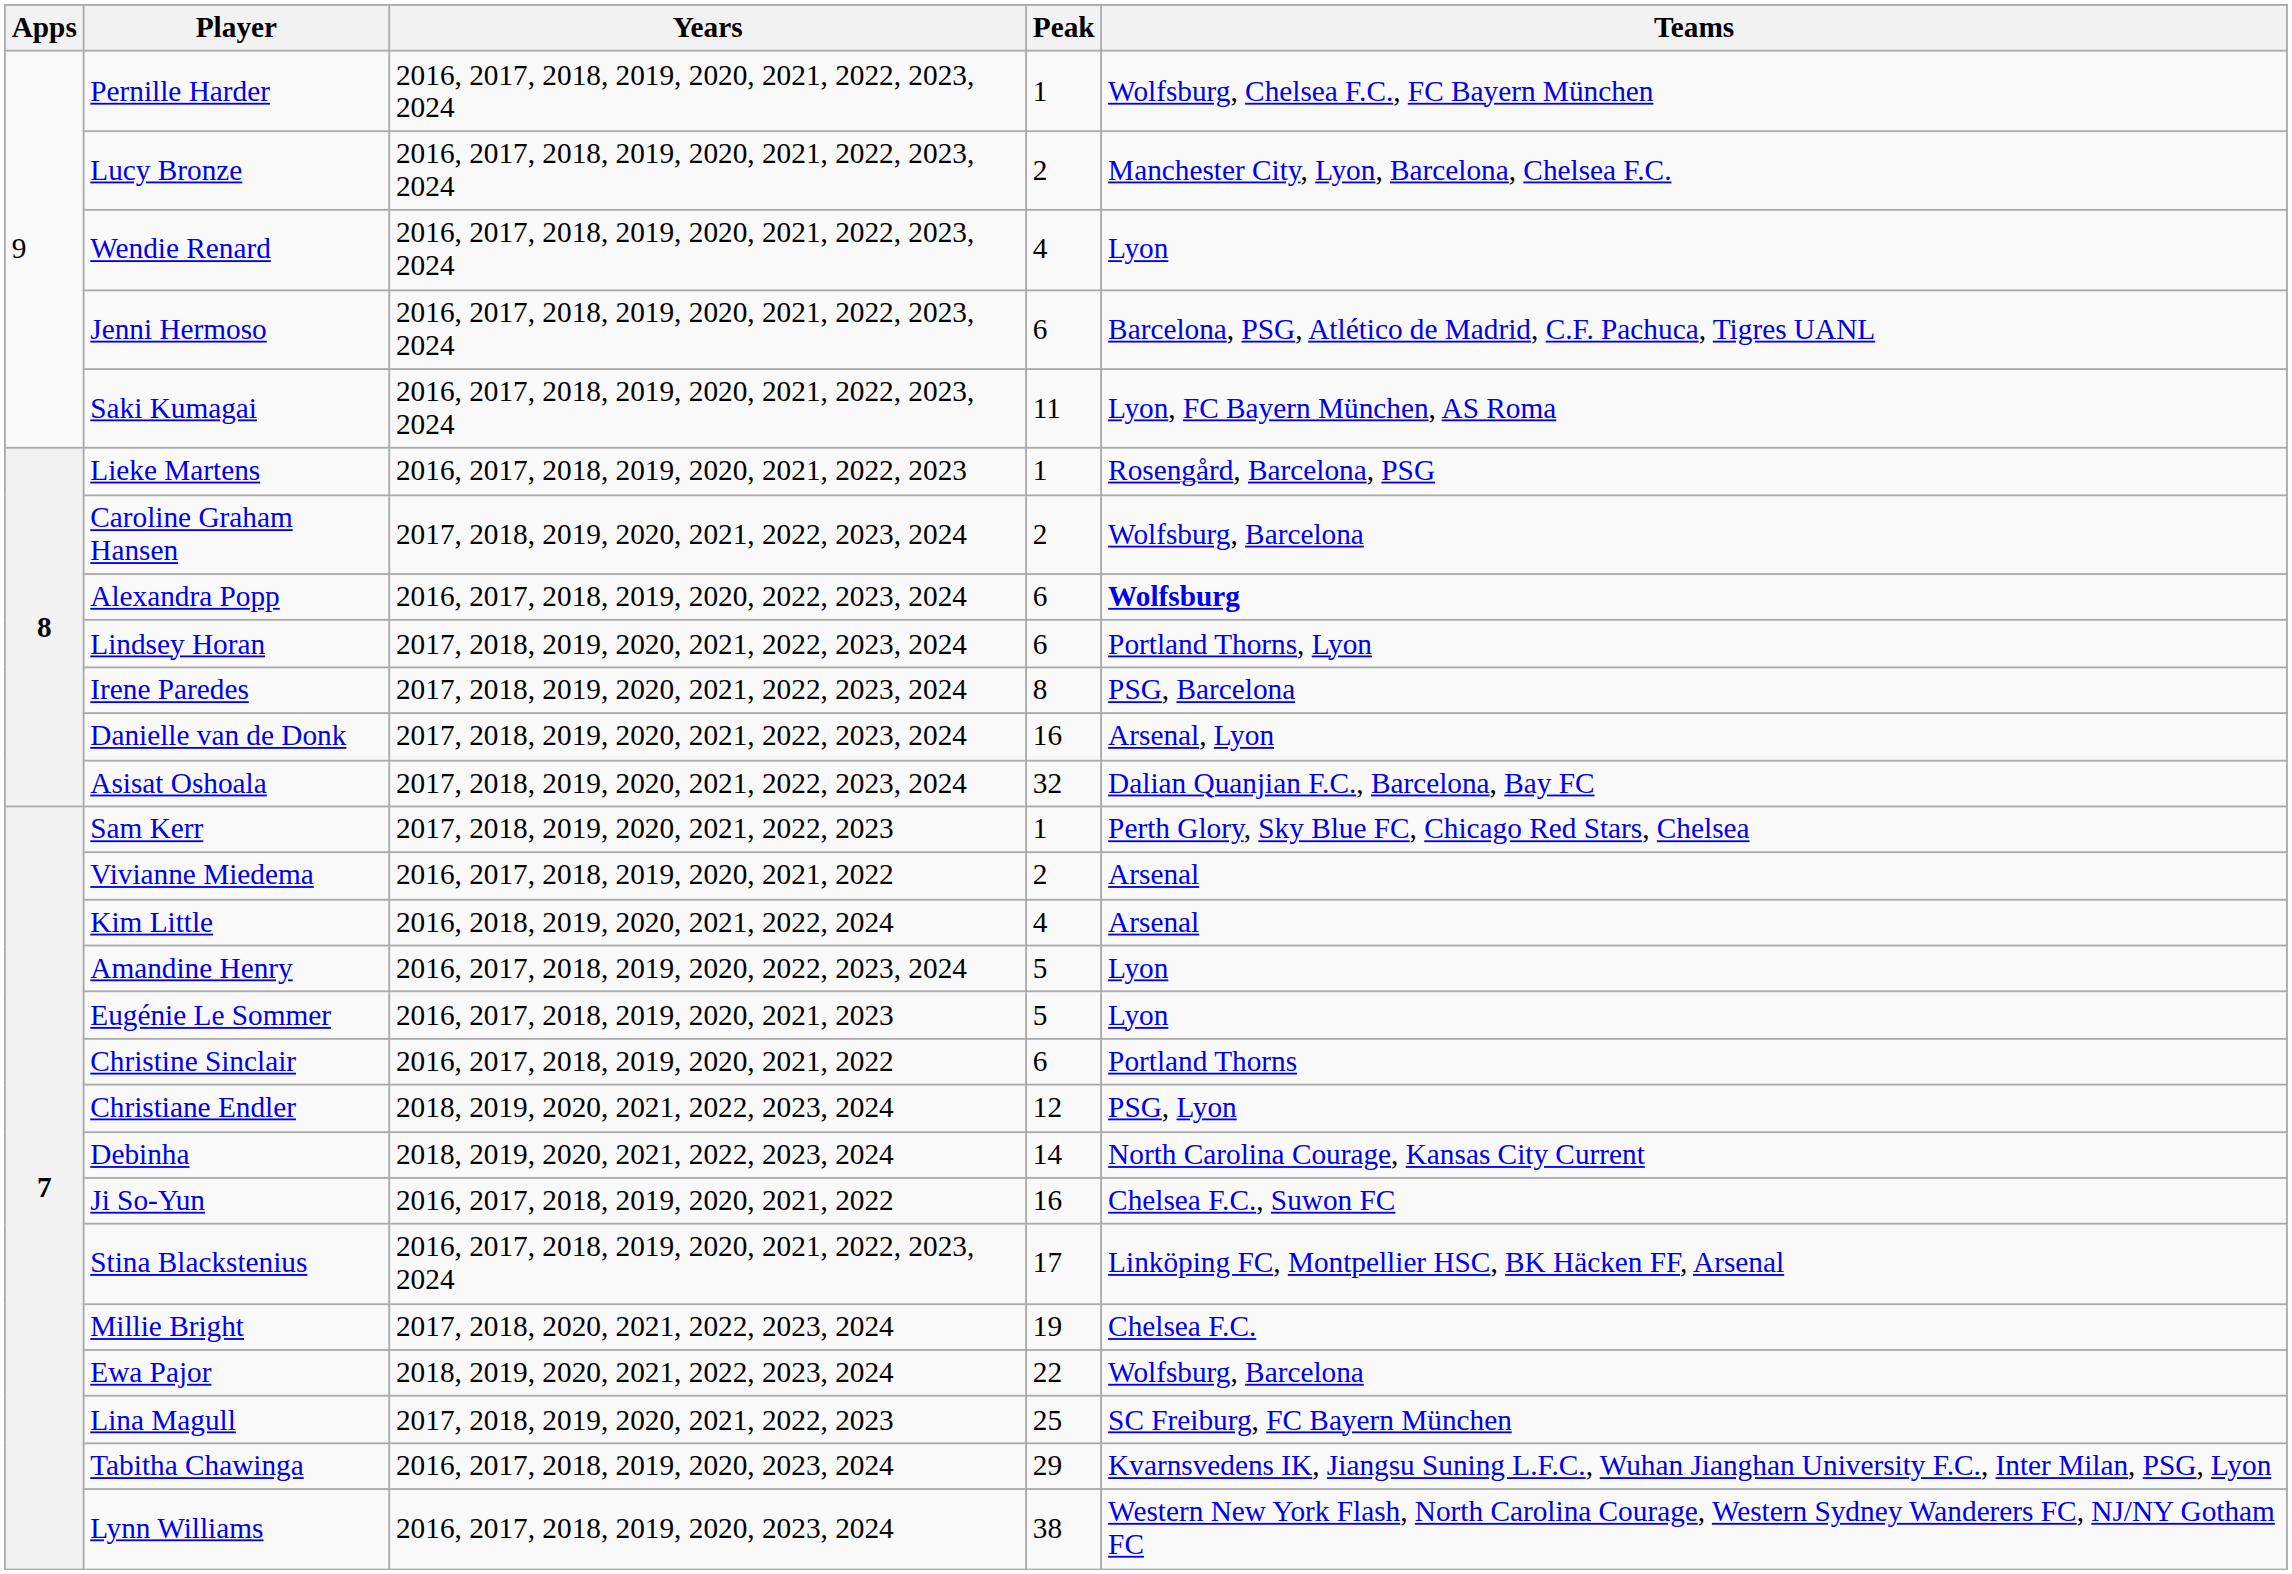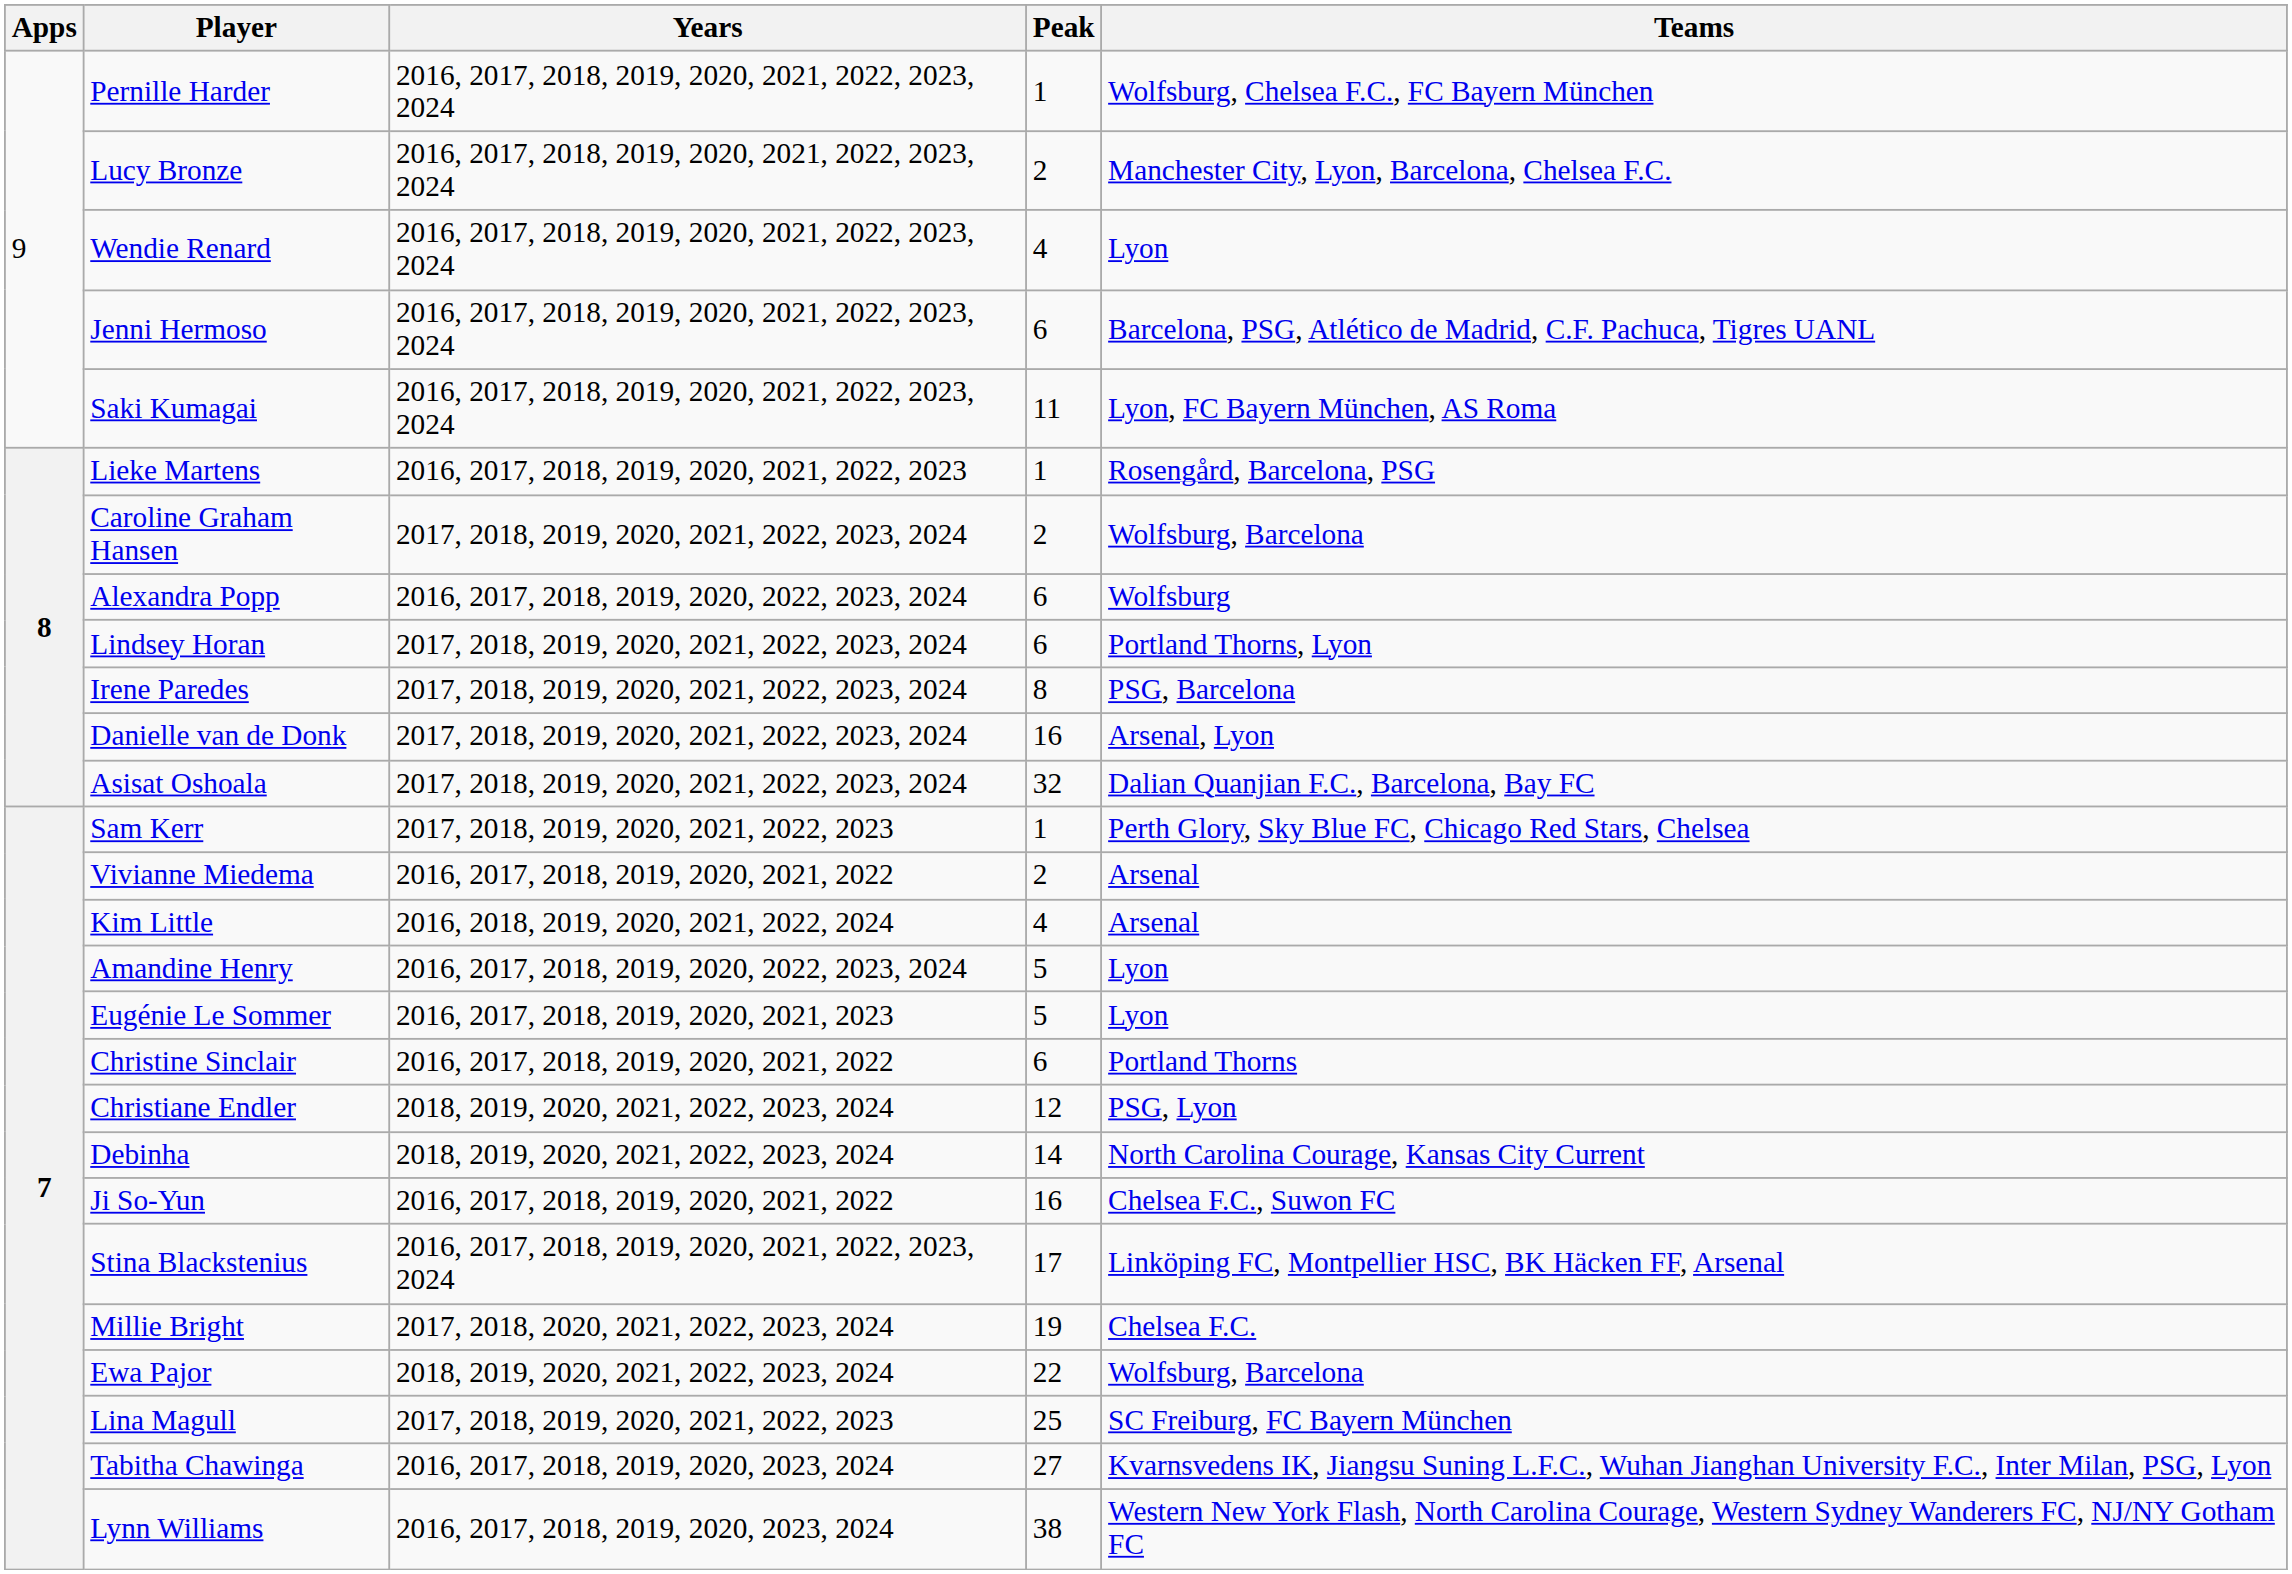Alexandra Popp | Teams: bold -> normal
Tabitha Chawinga | Peak: 29 -> 27
